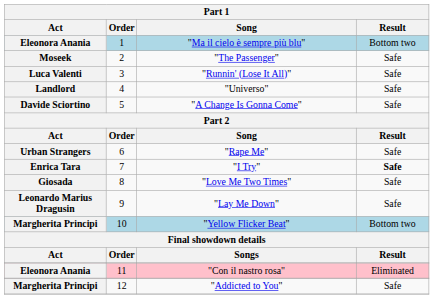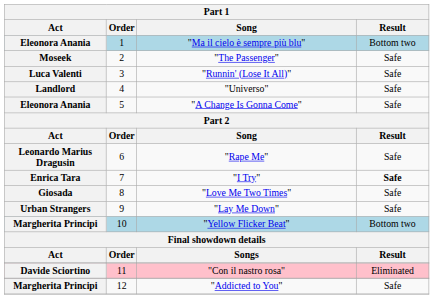"A Change Is Gonna Come" | Act: Davide Sciortino -> Eleonora Anania
"Rape Me" | Act: Urban Strangers -> Leonardo Marius Dragusin
"Lay Me Down" | Act: Leonardo Marius Dragusin -> Urban Strangers
"Con il nastro rosa" | Act: Eleonora Anania -> Davide Sciortino
